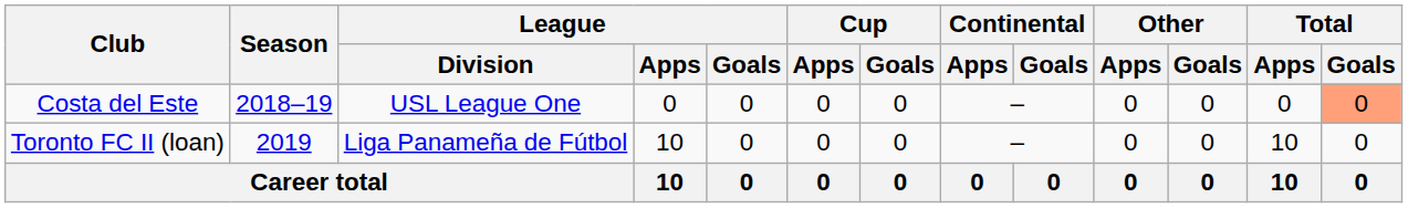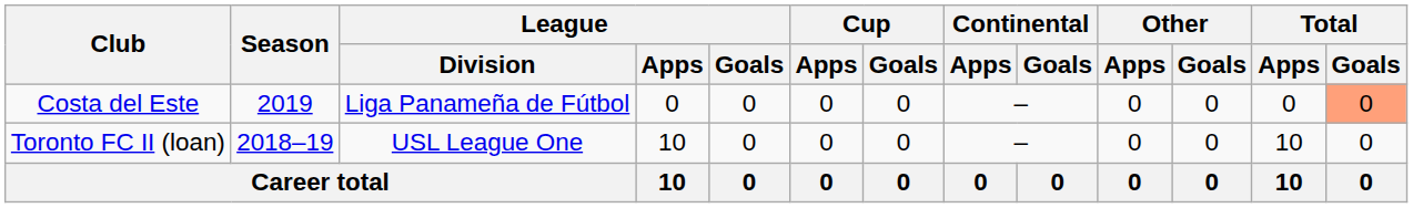Costa del Este | Season: 2018–19 -> 2019
Costa del Este | League / Division: USL League One -> Liga Panameña de Fútbol
Toronto FC II (loan) | Season: 2019 -> 2018–19
Toronto FC II (loan) | League / Division: Liga Panameña de Fútbol -> USL League One
